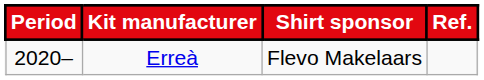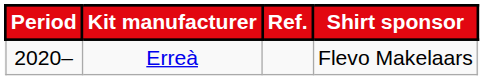columns swapped: Shirt sponsor <-> Ref.
